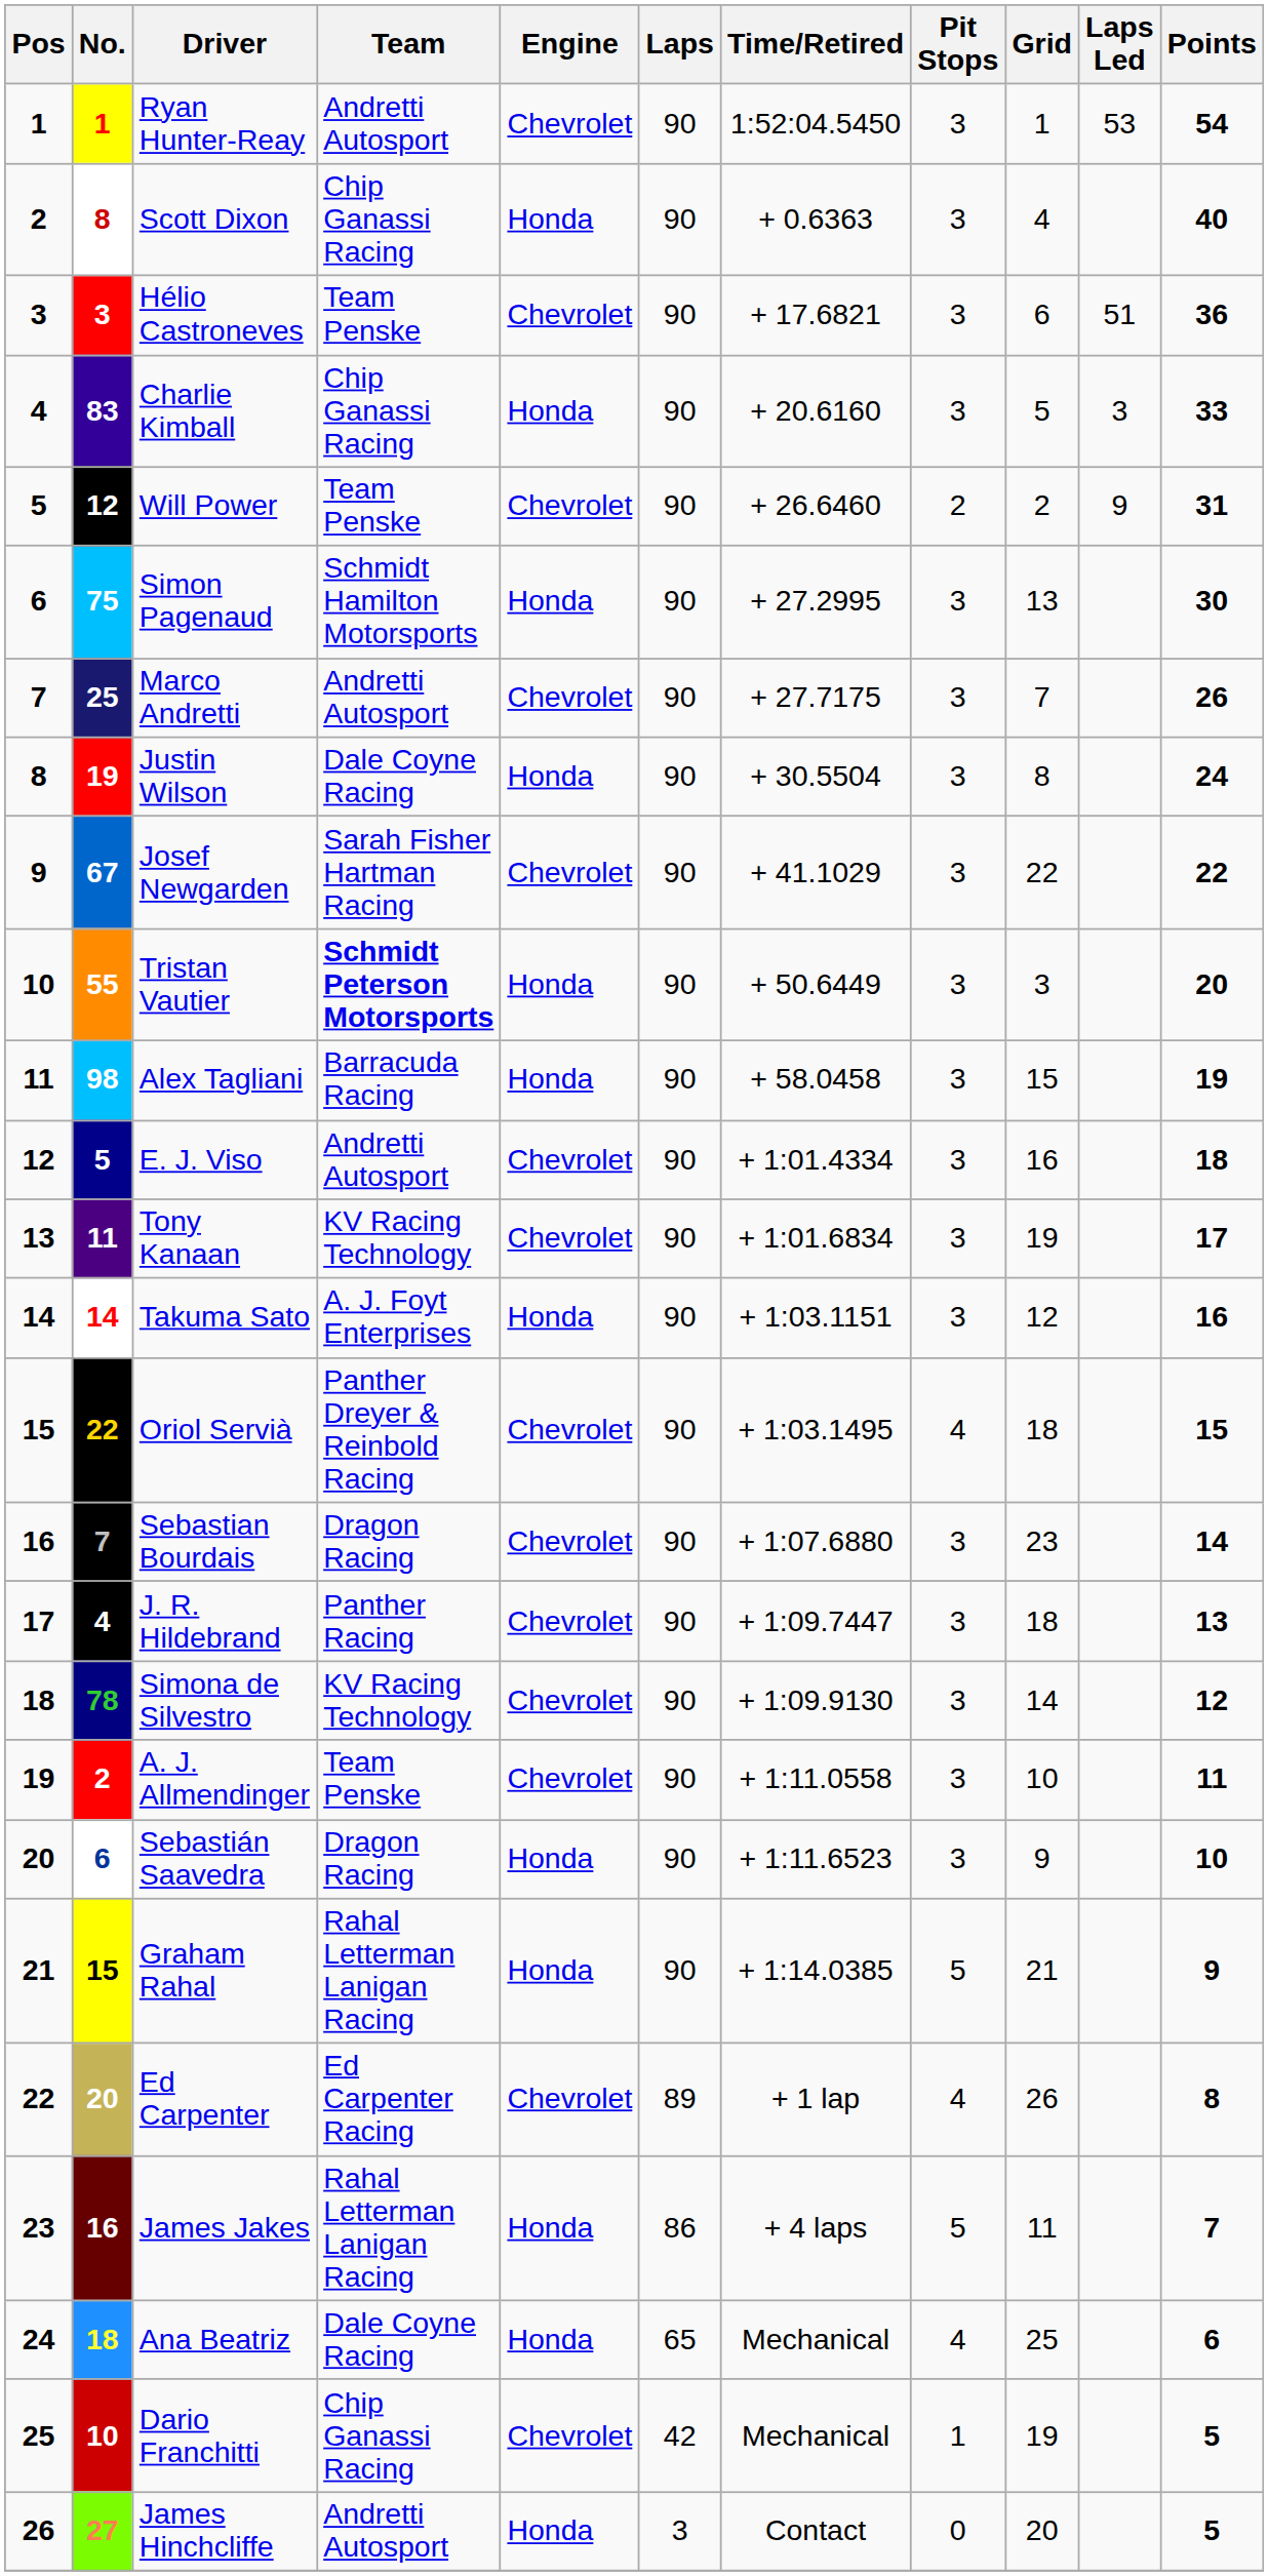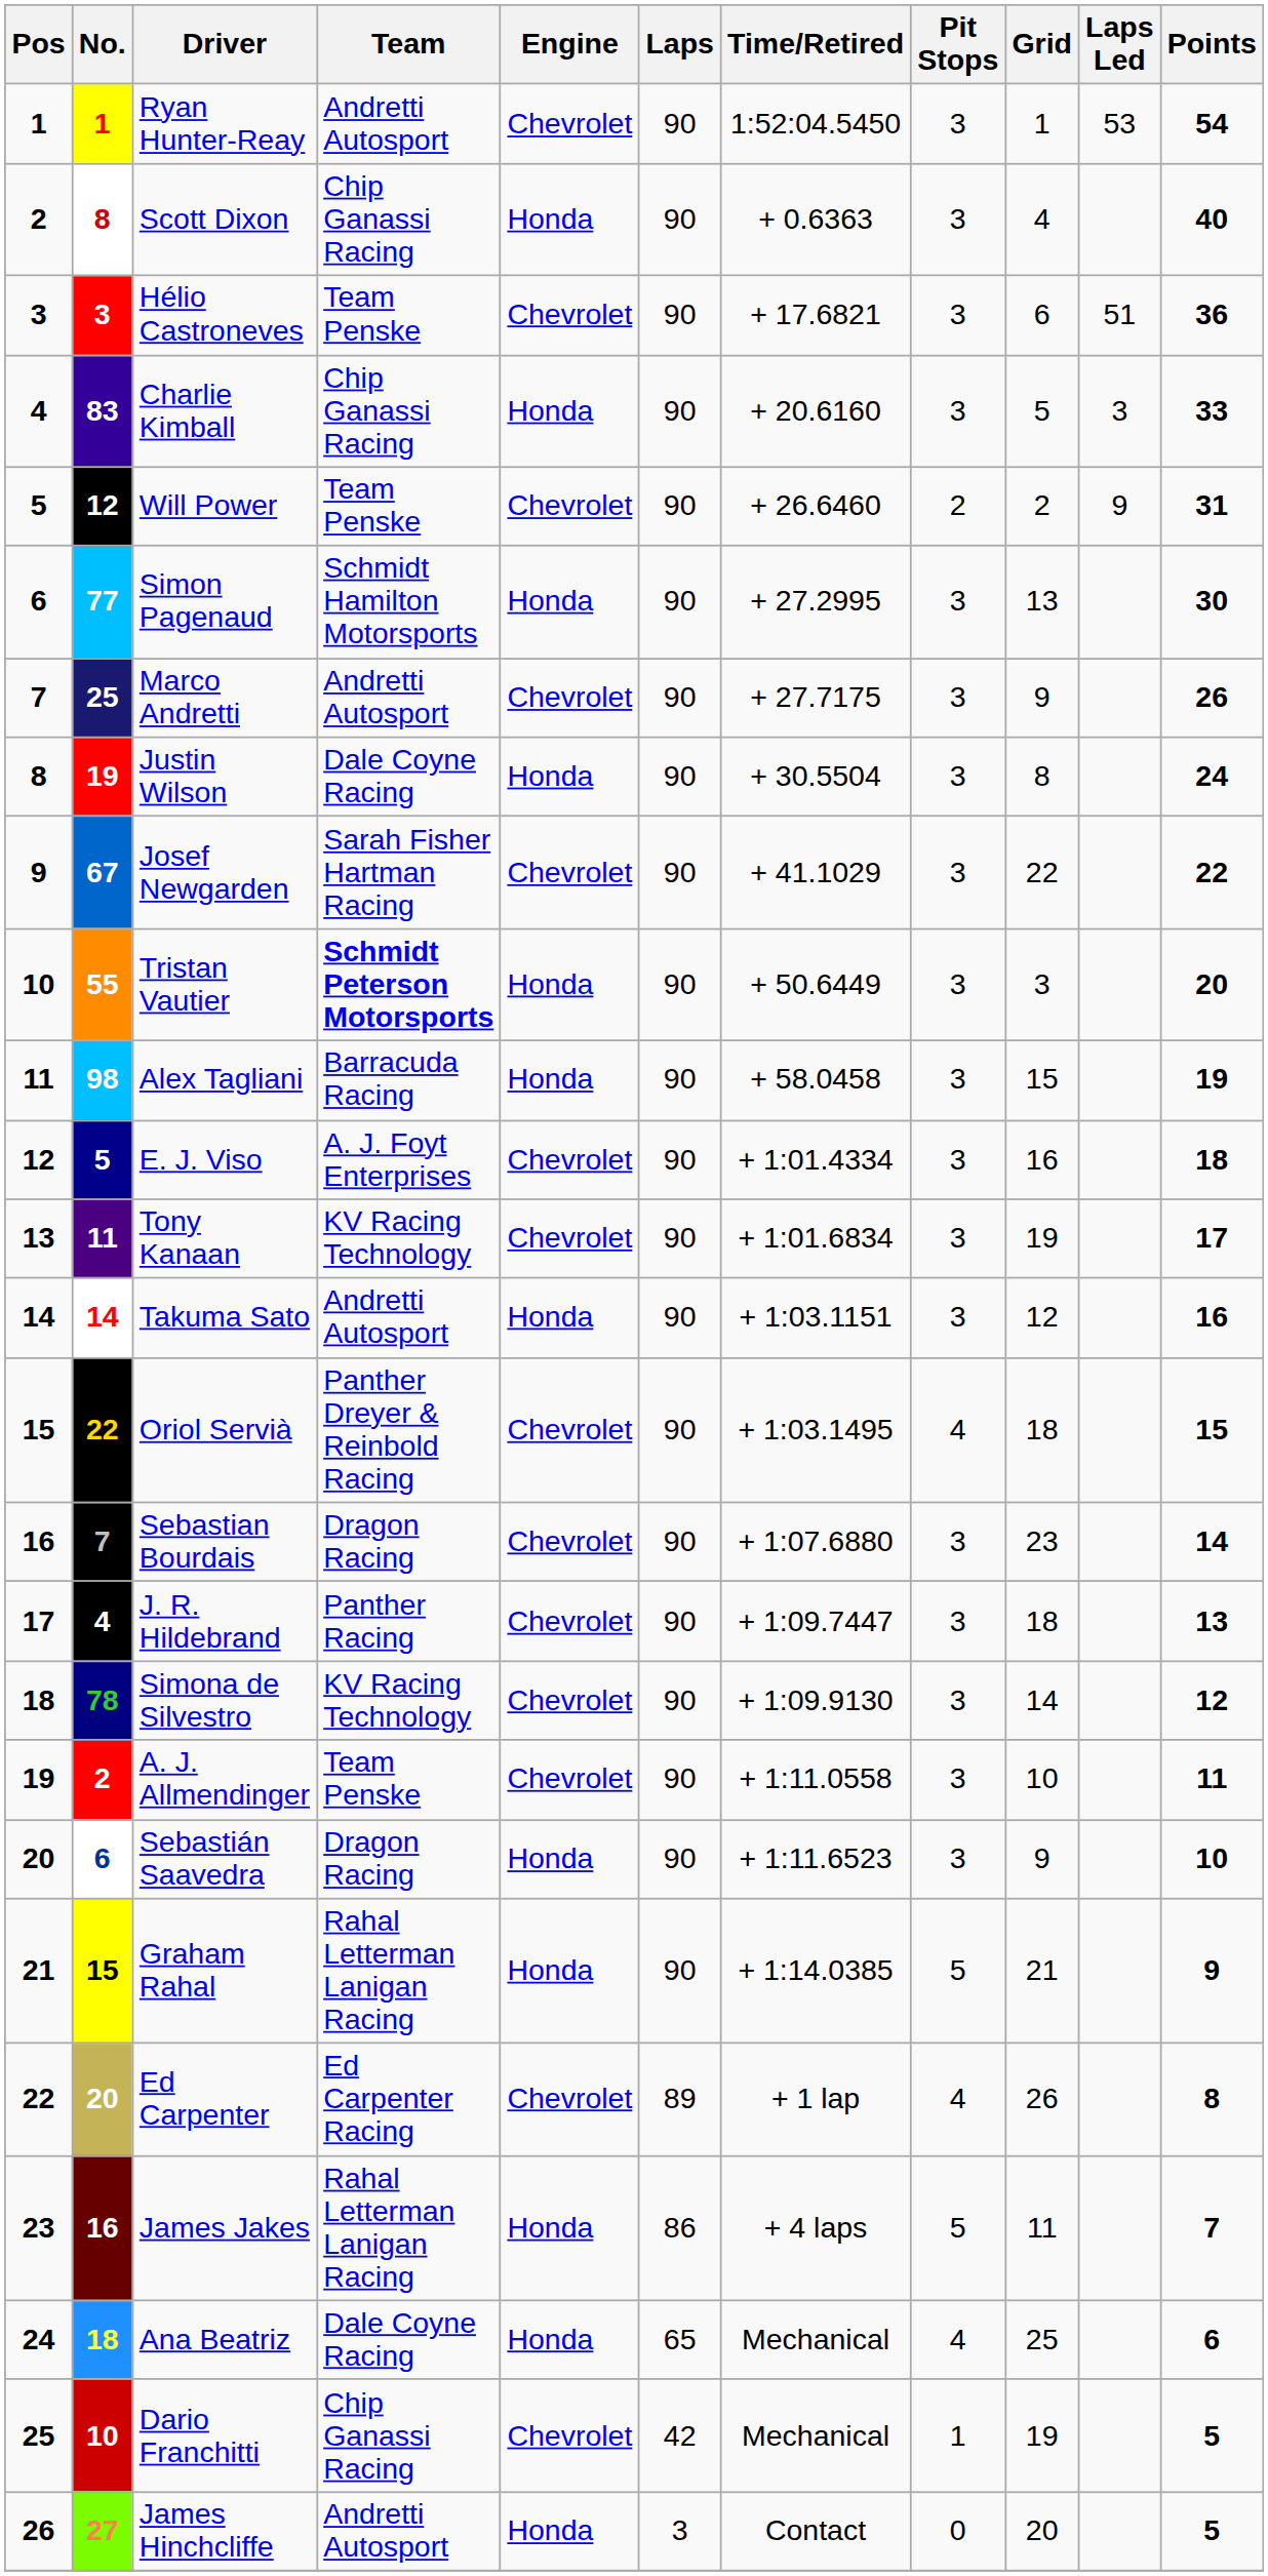Simon Pagenaud | No.: 75 -> 77
Marco Andretti | Grid: 7 -> 9
E. J. Viso | Team: Andretti Autosport -> A. J. Foyt Enterprises
Takuma Sato | Team: A. J. Foyt Enterprises -> Andretti Autosport
